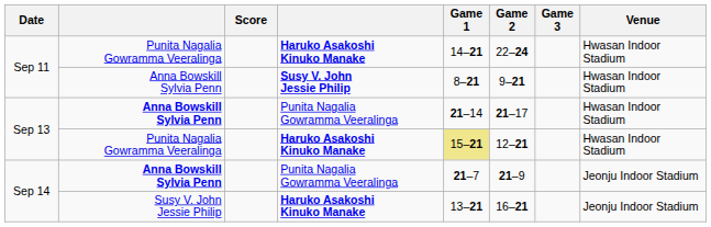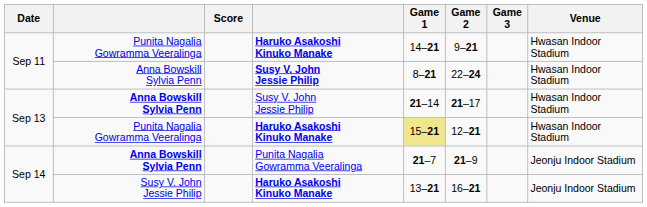Sep 11 / Punita Nagalia Gowramma Veeralinga | Game 2: 22–24 -> 9–21
Sep 11 / Anna Bowskill Sylvia Penn | Game 2: 9–21 -> 22–24
Sep 13 / Anna Bowskill Sylvia Penn | column 4: Punita Nagalia Gowramma Veeralinga -> Susy V. John Jessie Philip
